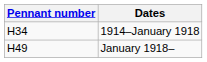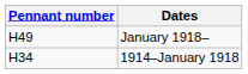rows swapped: 1914–January 1918 <-> January 1918–
